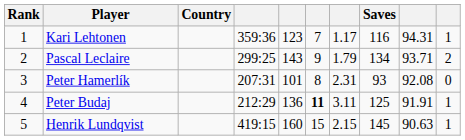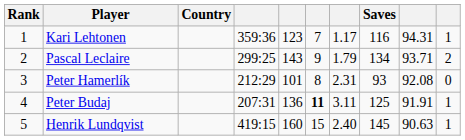Peter Hamerlík | column 4: 207:31 -> 212:29
Peter Budaj | column 4: 212:29 -> 207:31
Henrik Lundqvist | column 7: 2.15 -> 2.40
